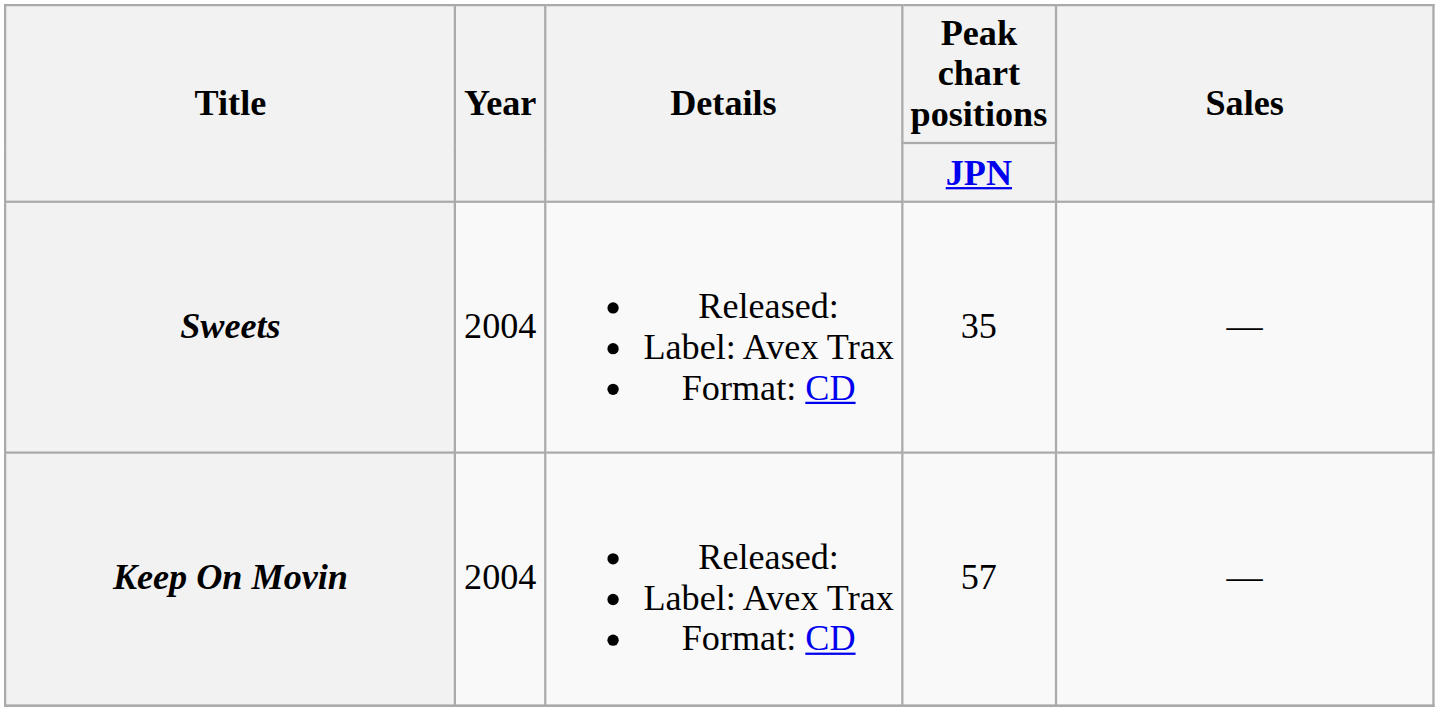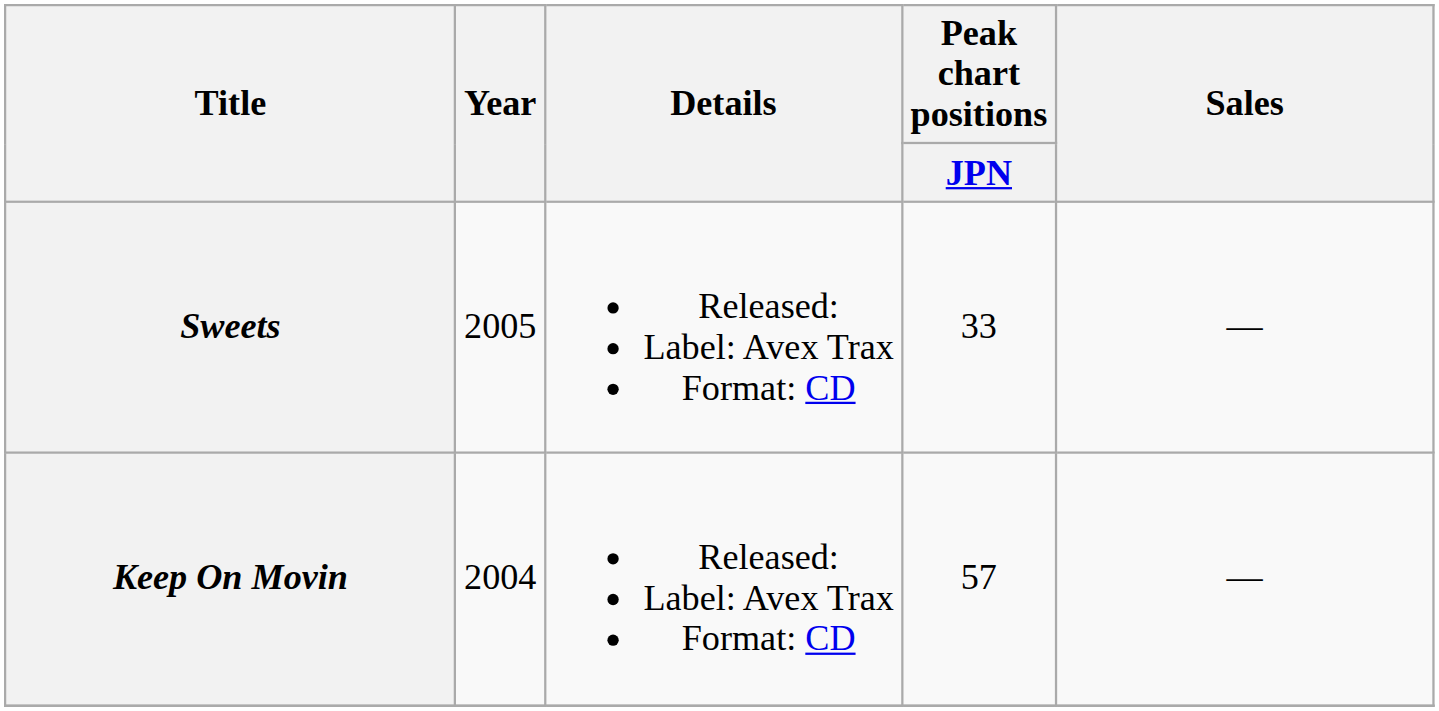Sweets | Year: 2004 -> 2005
Sweets | Peak chart positions / JPN: 35 -> 33
